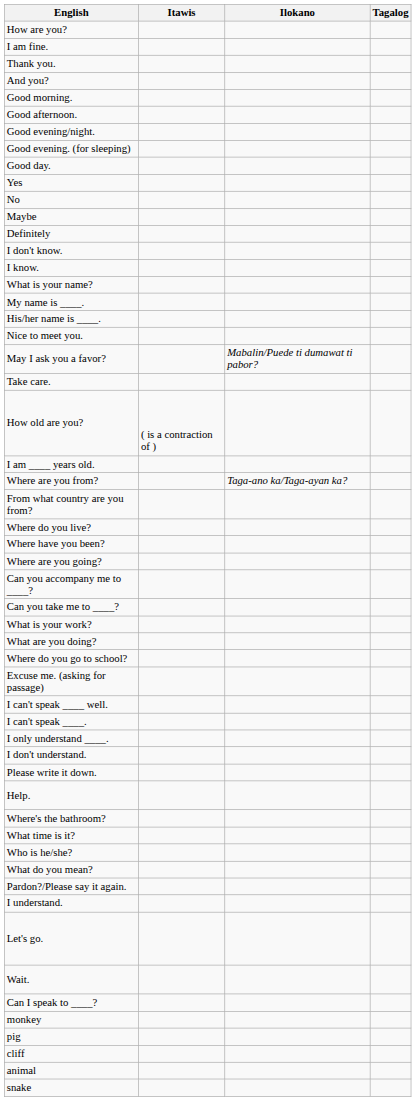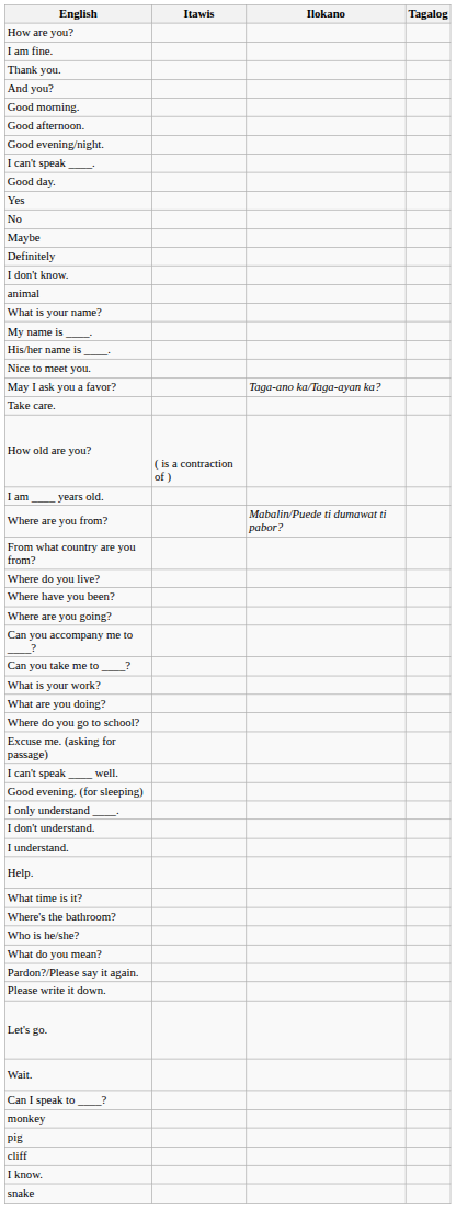rows swapped: Good evening. (for sleeping) <-> I can't speak ____.
rows swapped: I know. <-> animal
May I ask you a favor? | Ilokano: Mabalin/Puede ti dumawat ti pabor? -> Taga-ano ka/Taga-ayan ka?
Where are you from? | Ilokano: Taga-ano ka/Taga-ayan ka? -> Mabalin/Puede ti dumawat ti pabor?
rows swapped: I understand. <-> Please write it down.
rows swapped: Where's the bathroom? <-> What time is it?
